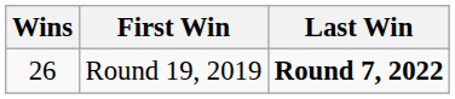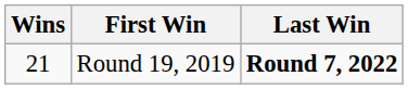Round 19, 2019 | Wins: 26 -> 21
